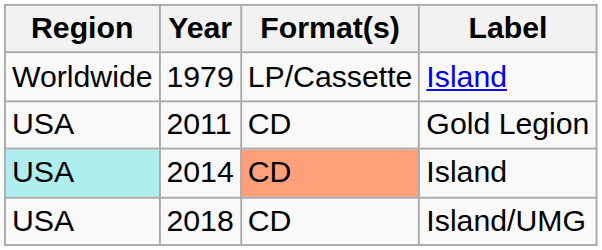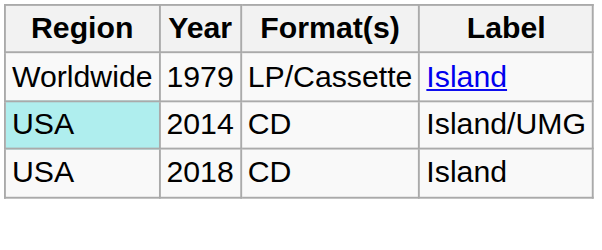- row: USA | 2011 | CD | Gold Legion
2014 | Format(s): lightsalmon background -> no background
2014 | Label: Island -> Island/UMG
2018 | Label: Island/UMG -> Island
